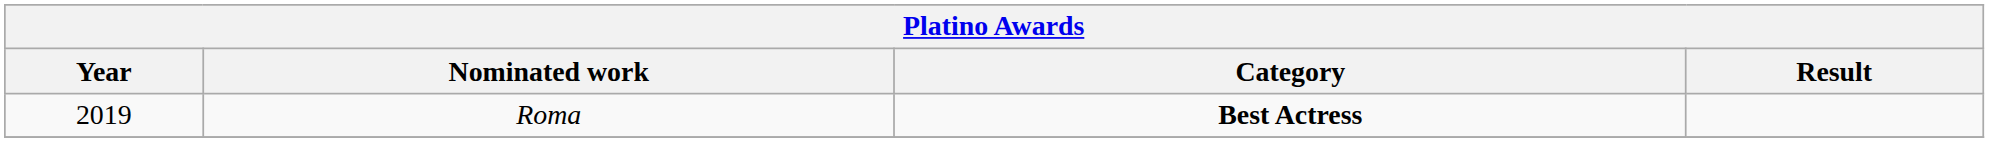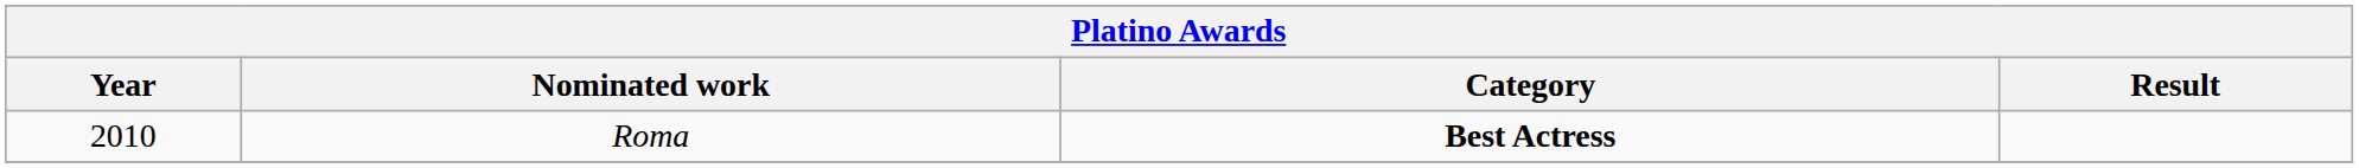Roma | Year: 2019 -> 2010
